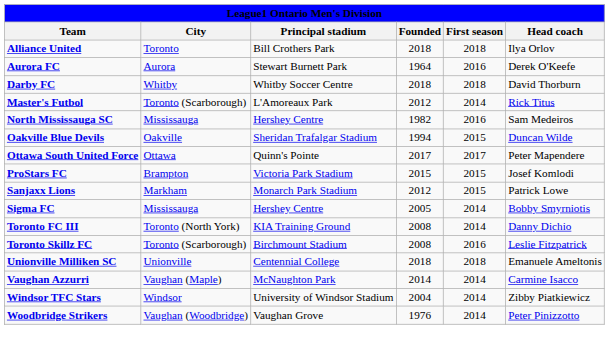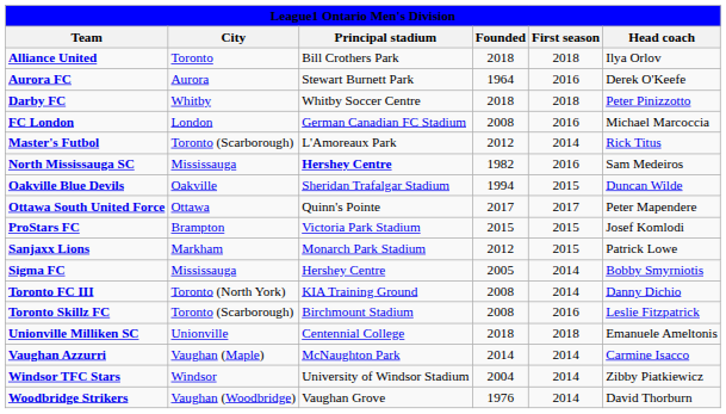Darby FC | Head coach: David Thorburn -> Peter Pinizzotto
+ row: FC London | London | German Canadian FC Stadium | 2008 | 2016 | Michael Marcoccia
North Mississauga SC | Principal stadium: normal -> bold
Woodbridge Strikers | Head coach: Peter Pinizzotto -> David Thorburn
